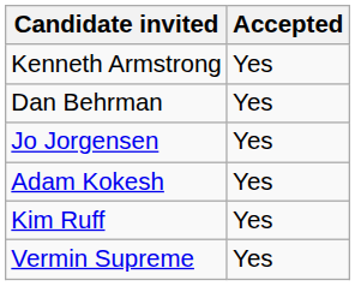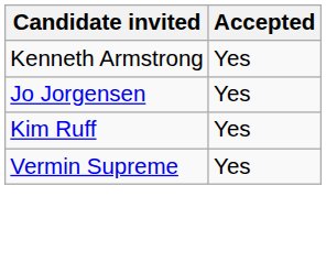- row: Dan Behrman | Yes
- row: Adam Kokesh | Yes
